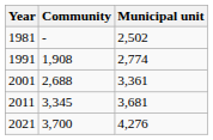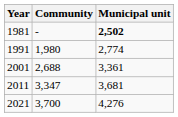1981 | Municipal unit: normal -> bold
1991 | Community: 1,908 -> 1,980
2011 | Community: 3,345 -> 3,347
